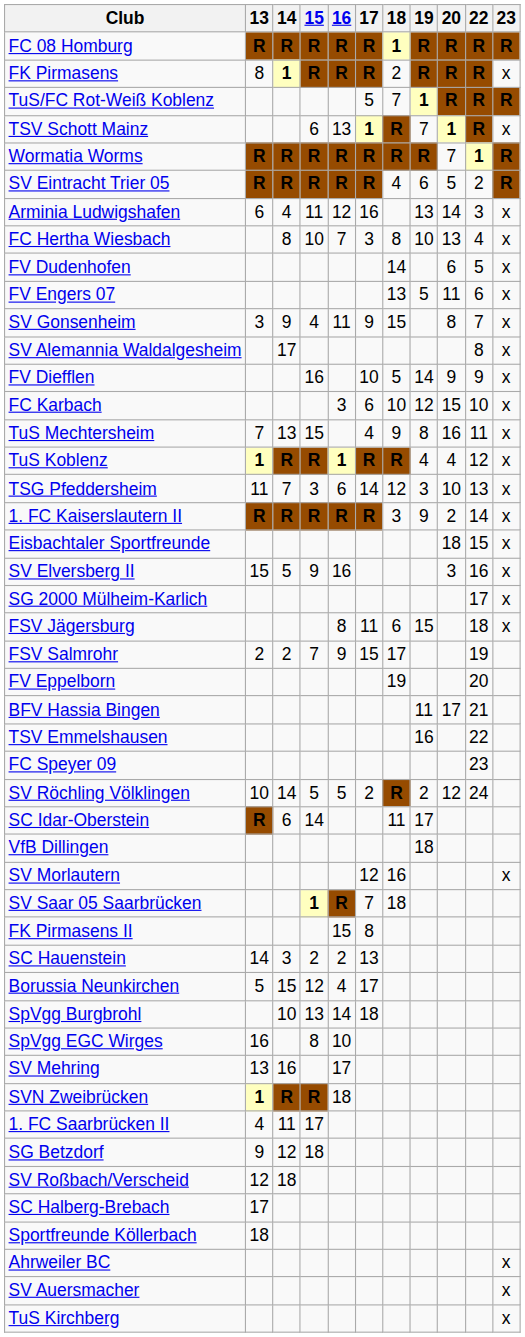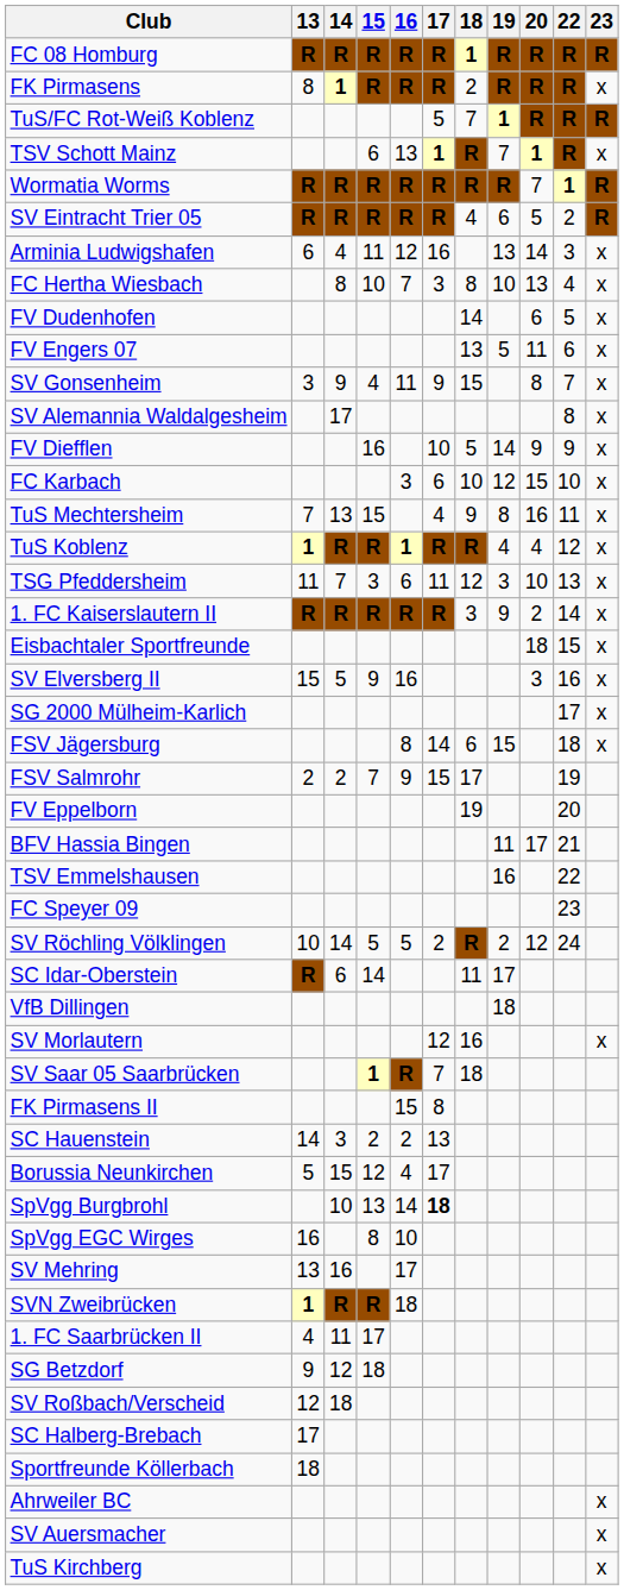TSG Pfeddersheim | 17: 14 -> 11
FSV Jägersburg | 17: 11 -> 14
SpVgg Burgbrohl | 17: normal -> bold
